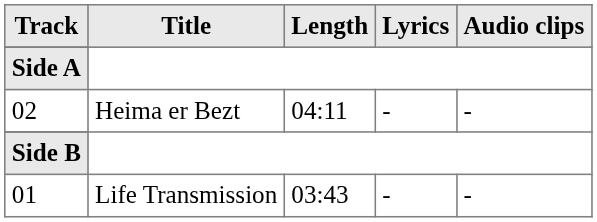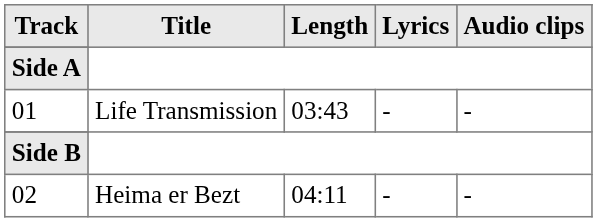rows swapped: Life Transmission <-> Heima er Bezt
